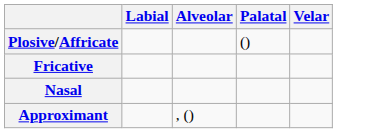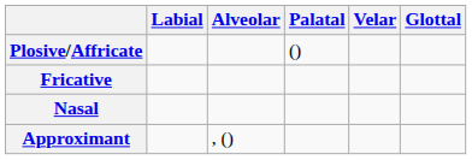+ column: Glottal
